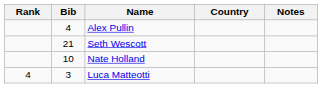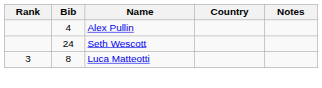Seth Wescott | Bib: 21 -> 24
- row: 10 | Nate Holland
Luca Matteotti | Rank: 4 -> 3
Luca Matteotti | Bib: 3 -> 8
